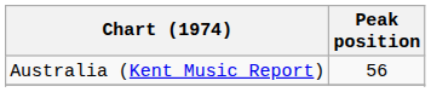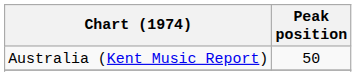Australia (Kent Music Report) | Peak position: 56 -> 50
